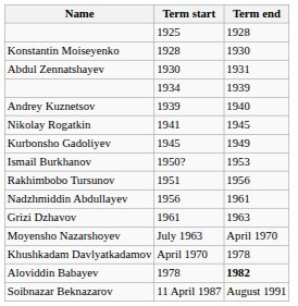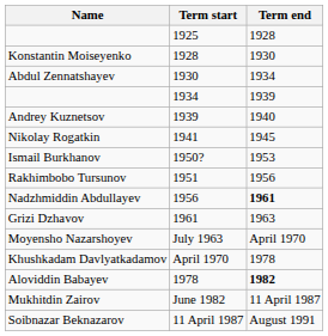Abdul Zennatshayev | Term end: 1931 -> 1934
- row: Kurbonsho Gadoliyev | 1945 | 1949
Nadzhmiddin Abdullayev | Term end: normal -> bold
+ row: Mukhitdin Zairov | June 1982 | 11 April 1987
